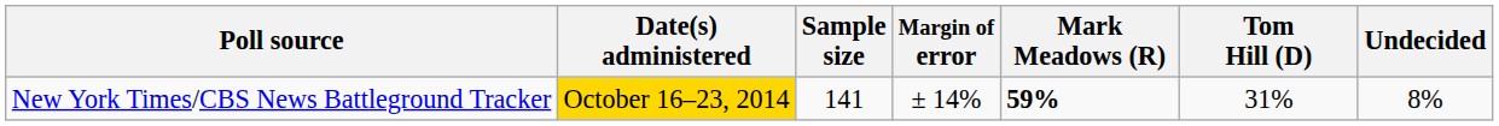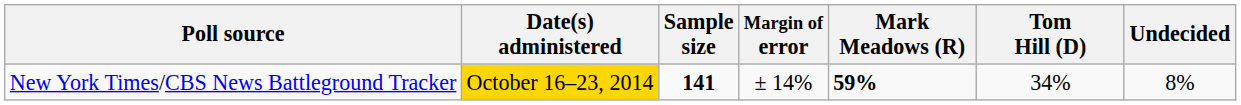New York Times/CBS News Battleground Tracker | Sample size: normal -> bold
New York Times/CBS News Battleground Tracker | Tom Hill (D): 31% -> 34%
